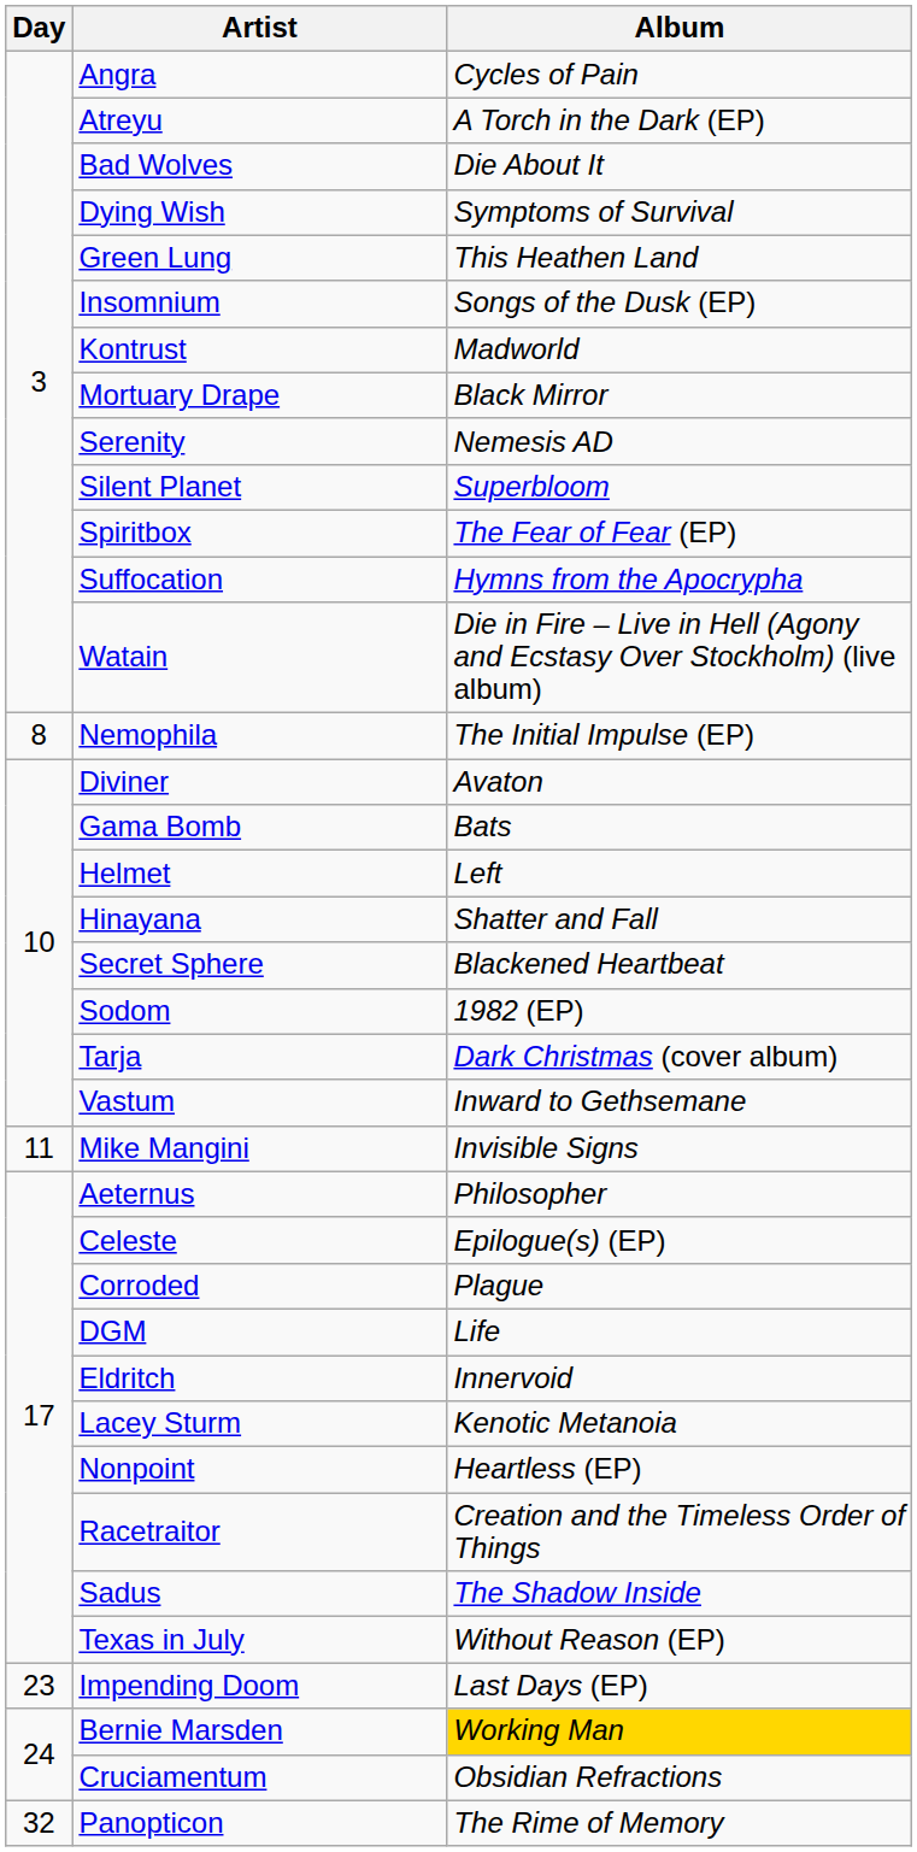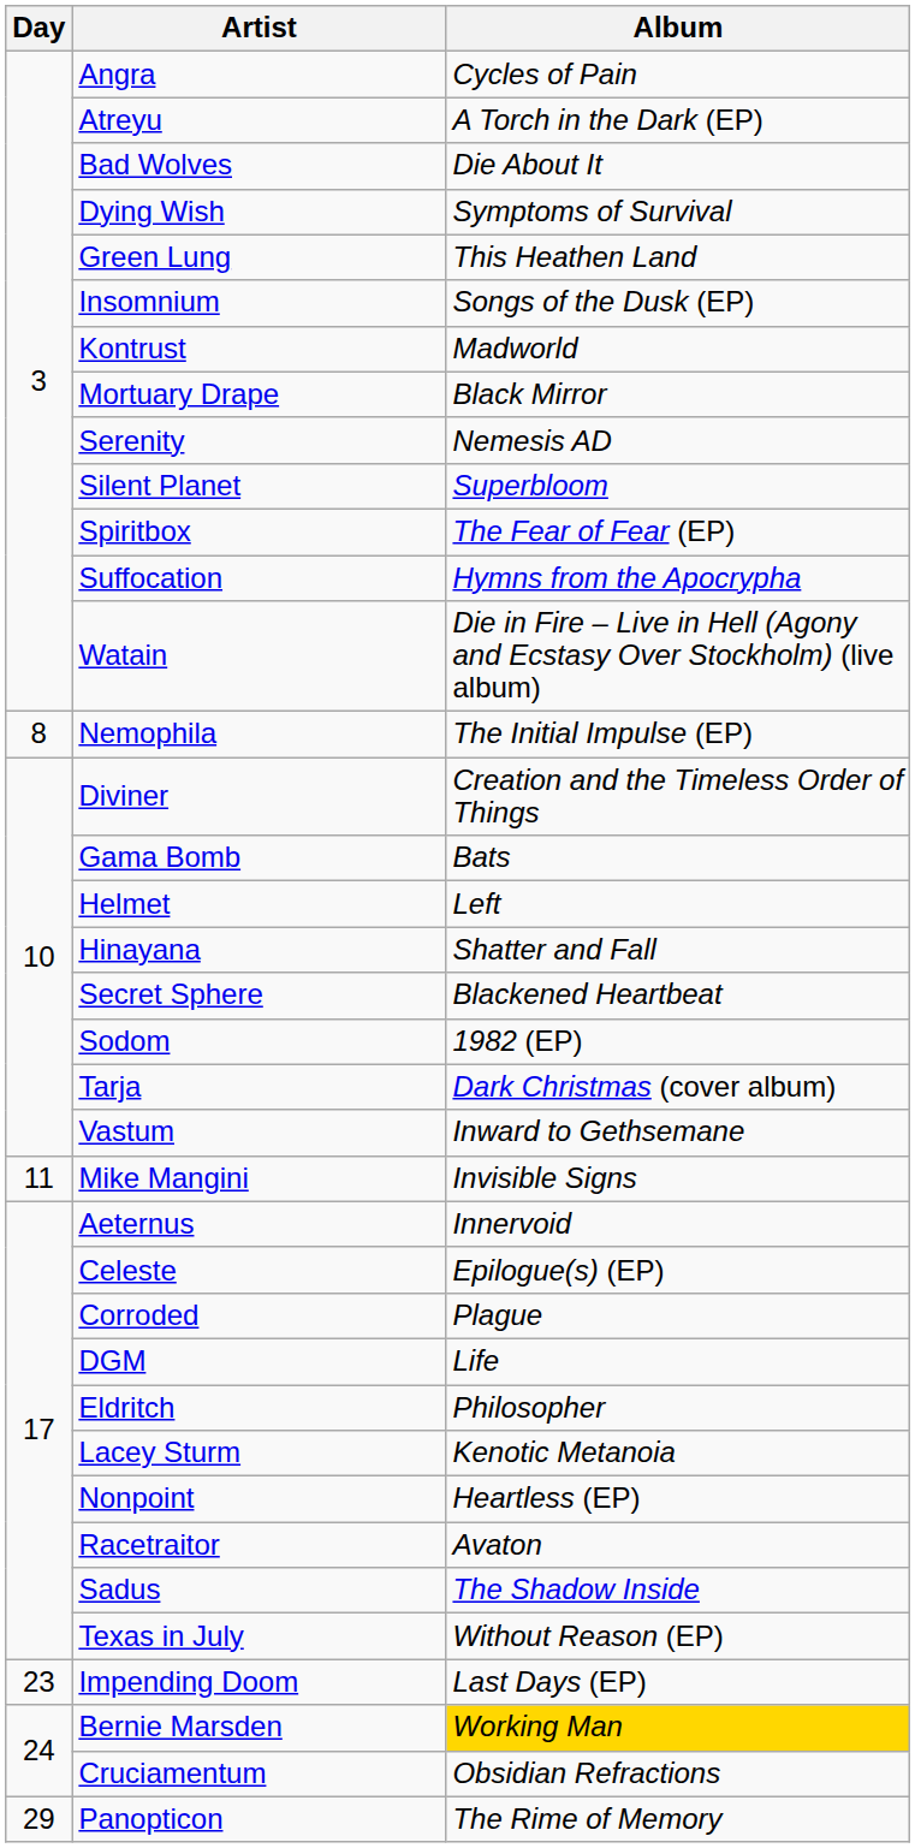Diviner | Album: Avaton -> Creation and the Timeless Order of Things
Aeternus | Album: Philosopher -> Innervoid
Eldritch | Album: Innervoid -> Philosopher
Racetraitor | Album: Creation and the Timeless Order of Things -> Avaton
Panopticon | Day: 32 -> 29
